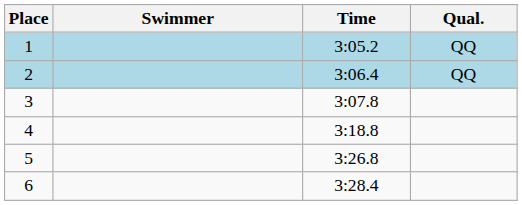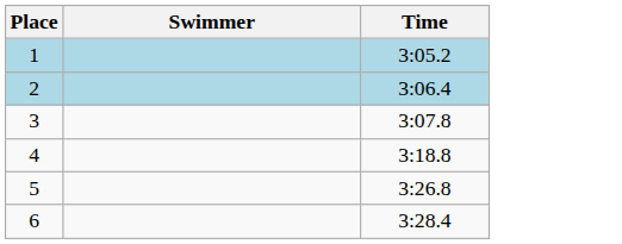- column: Qual. | QQ | QQ
